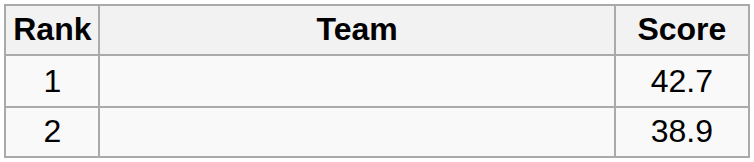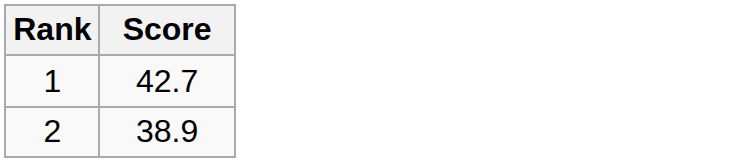- column: Team
